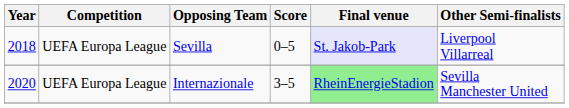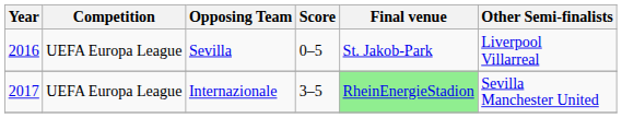Sevilla | Year: 2018 -> 2016
Sevilla | Final venue: lavender background -> no background
Internazionale | Year: 2020 -> 2017
